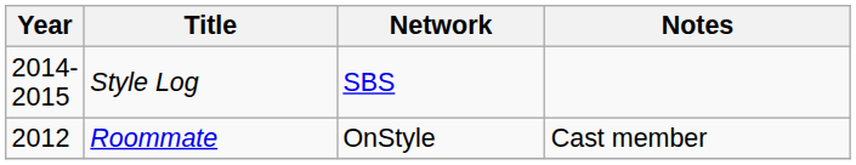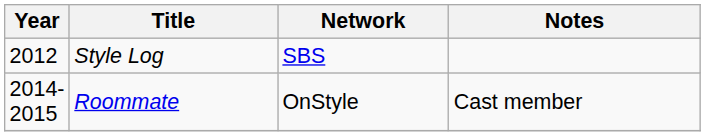Style Log | Year: 2014-2015 -> 2012
Roommate | Year: 2012 -> 2014-2015
